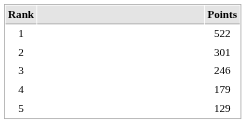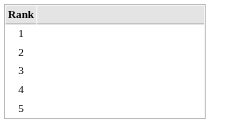- column: Points | 522 | 301 | 246 | 179 | 129
